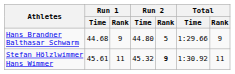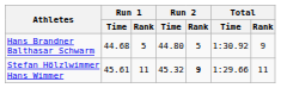Hans Brandner Balthasar Schwarm | Run 1 / Rank: 9 -> 5
Hans Brandner Balthasar Schwarm | Total / Time: 1:29.66 -> 1:30.92
Stefan Hölzlwimmer Hans Wimmer | Total / Time: 1:30.92 -> 1:29.66
